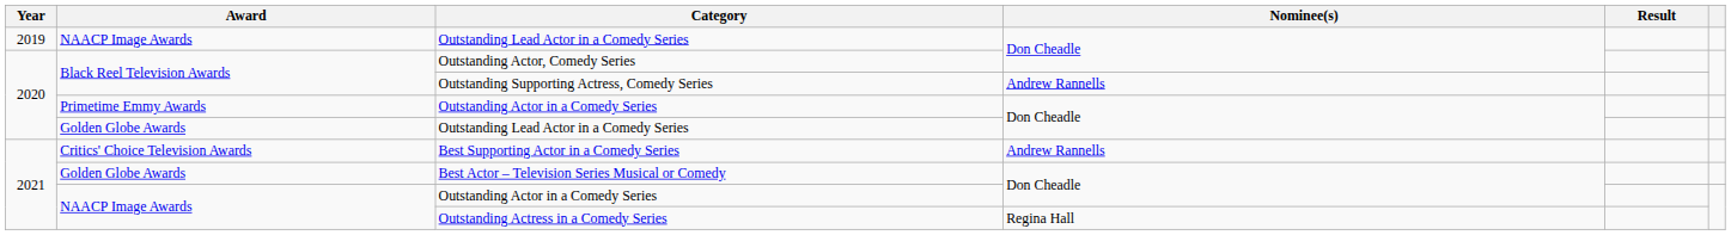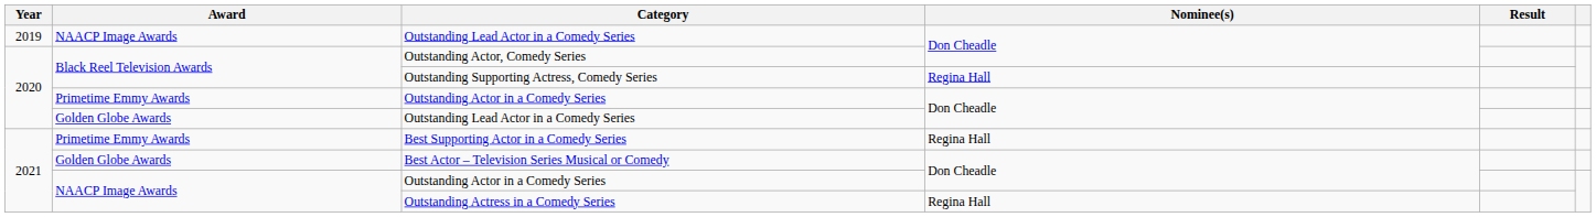Outstanding Supporting Actress, Comedy Series | Nominee(s): Andrew Rannells -> Regina Hall
Best Supporting Actor in a Comedy Series | Award: Critics' Choice Television Awards -> Primetime Emmy Awards
Best Supporting Actor in a Comedy Series | Nominee(s): Andrew Rannells -> Regina Hall
